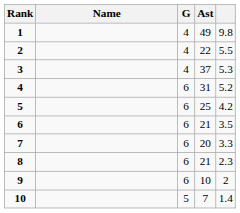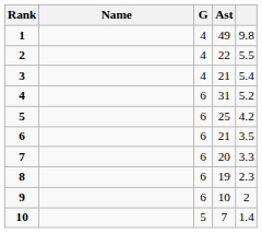3 | Ast: 37 -> 21
3 | column 5: 5.3 -> 5.4
8 | Ast: 21 -> 19
